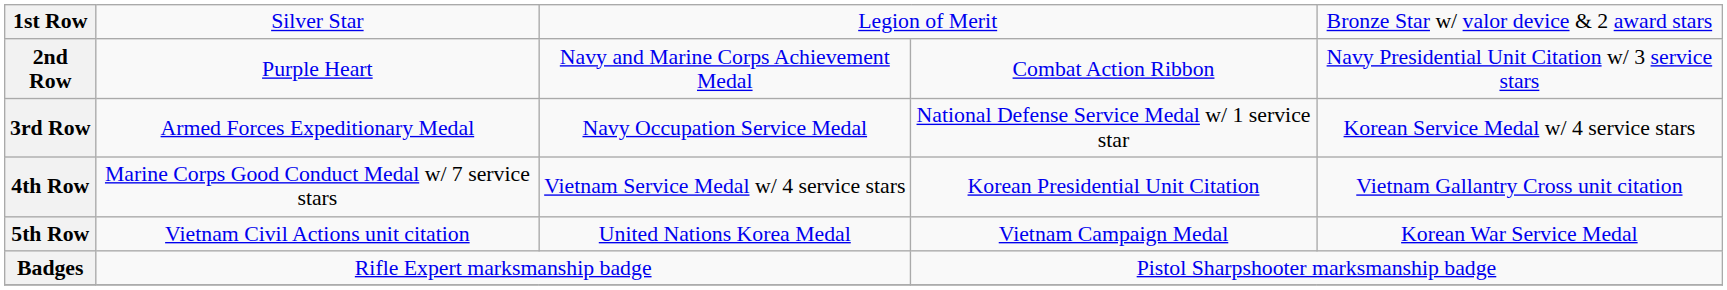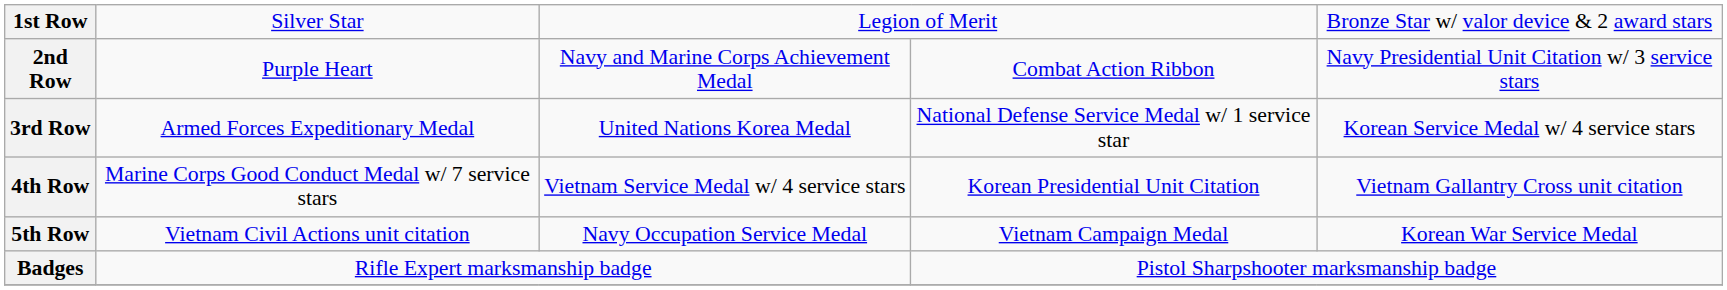3rd Row | column 3: Navy Occupation Service Medal -> United Nations Korea Medal
5th Row | column 3: United Nations Korea Medal -> Navy Occupation Service Medal
